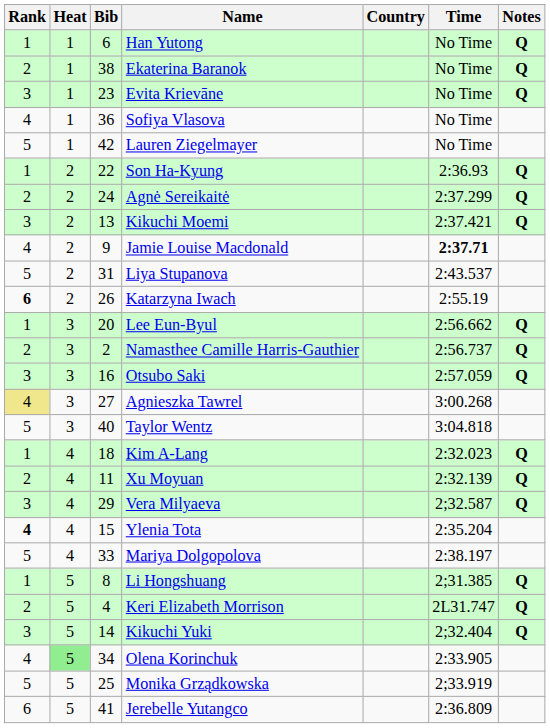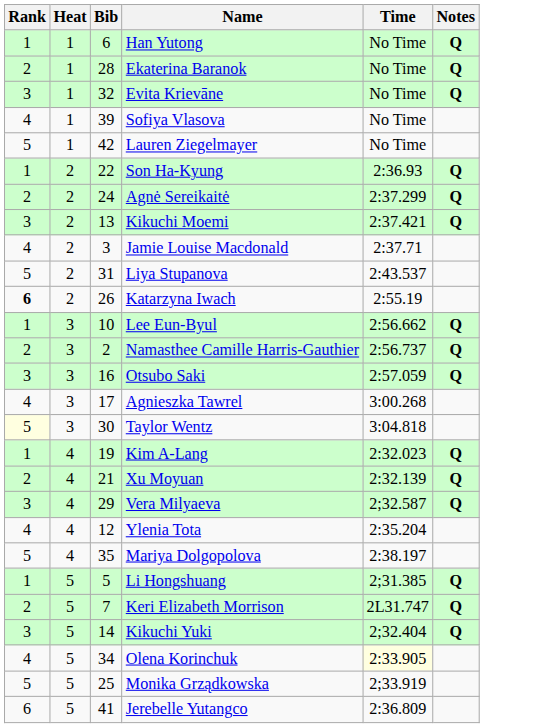- column: Country
Ekaterina Baranok | Bib: 38 -> 28
Evita Krievāne | Bib: 23 -> 32
Sofiya Vlasova | Bib: 36 -> 39
Jamie Louise Macdonald | Bib: 9 -> 3
Jamie Louise Macdonald | Time: bold -> normal
Lee Eun-Byul | Bib: 20 -> 10
Agnieszka Tawrel | Rank: khaki background -> no background
Agnieszka Tawrel | Bib: 27 -> 17
Taylor Wentz | Rank: no background -> lightyellow background
Taylor Wentz | Bib: 40 -> 30
Kim A-Lang | Bib: 18 -> 19
Xu Moyuan | Bib: 11 -> 21
Ylenia Tota | Rank: bold -> normal
Ylenia Tota | Bib: 15 -> 12
Mariya Dolgopolova | Bib: 33 -> 35
Li Hongshuang | Bib: 8 -> 5
Keri Elizabeth Morrison | Bib: 4 -> 7
Olena Korinchuk | Heat: lightgreen background -> no background
Olena Korinchuk | Time: no background -> lightyellow background
